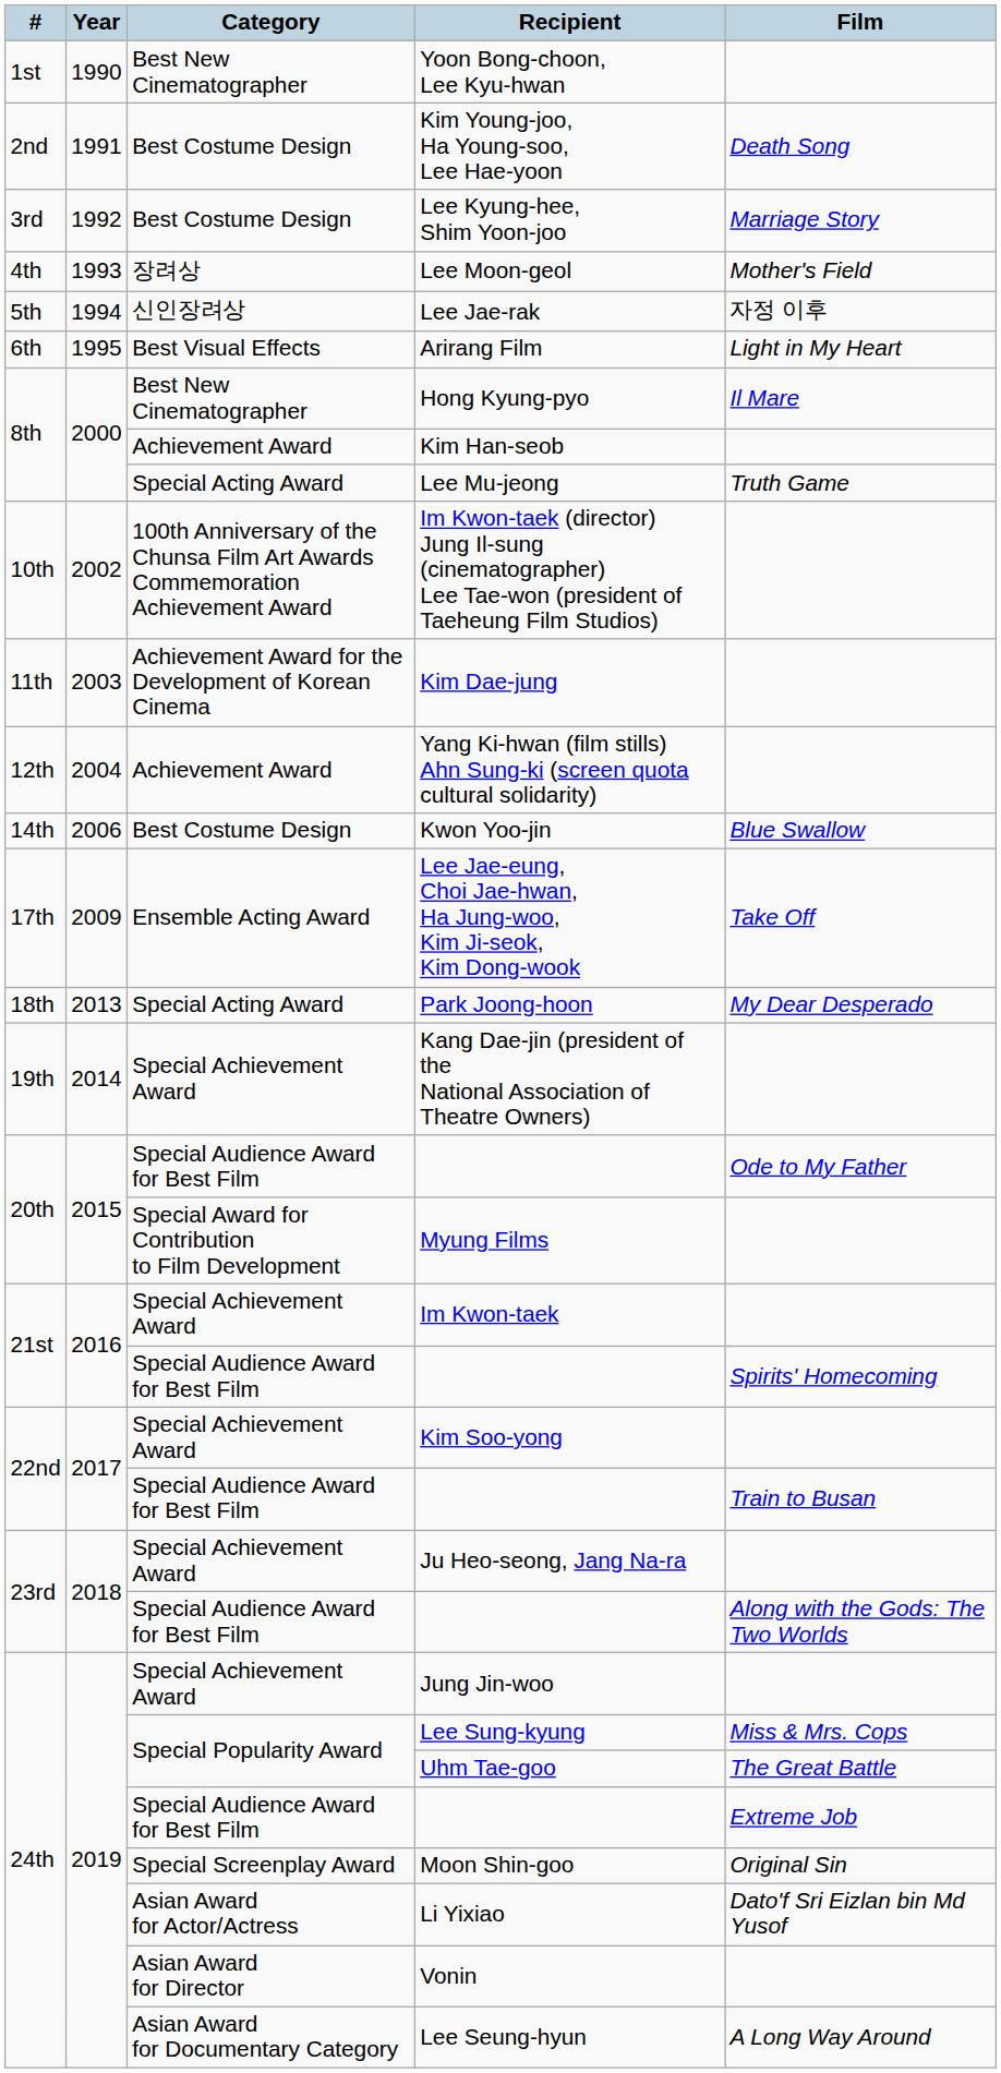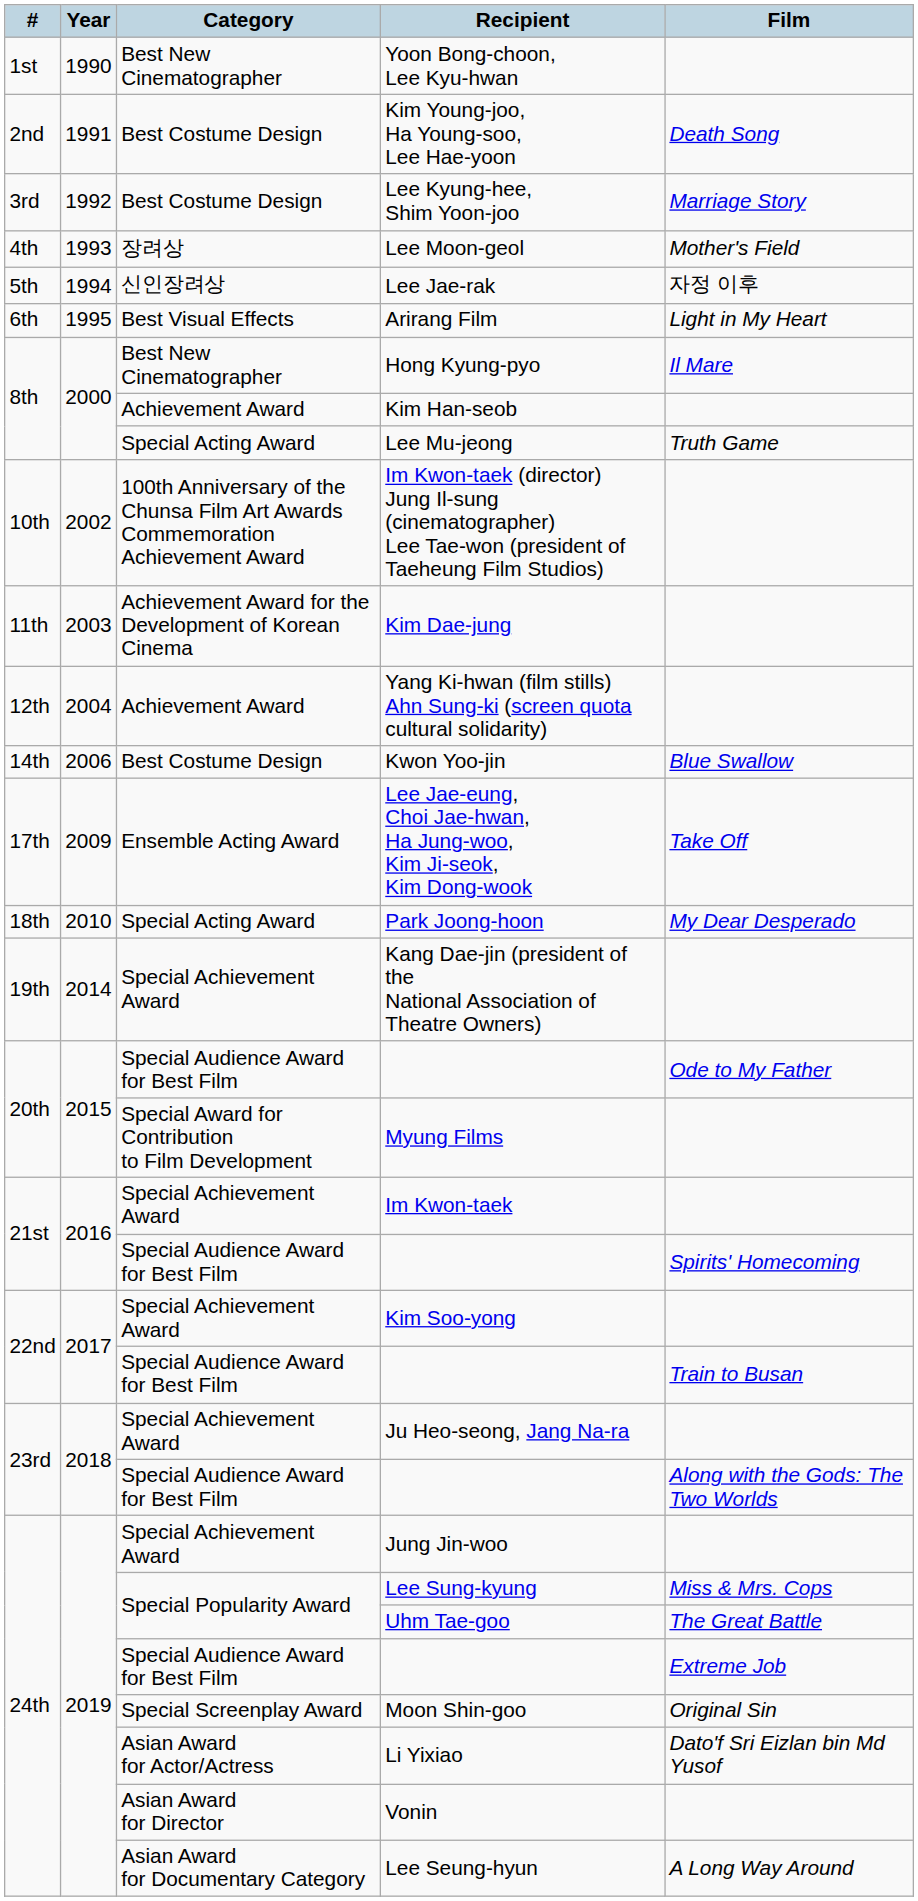Park Joong-hoon | Year: 2013 -> 2010
